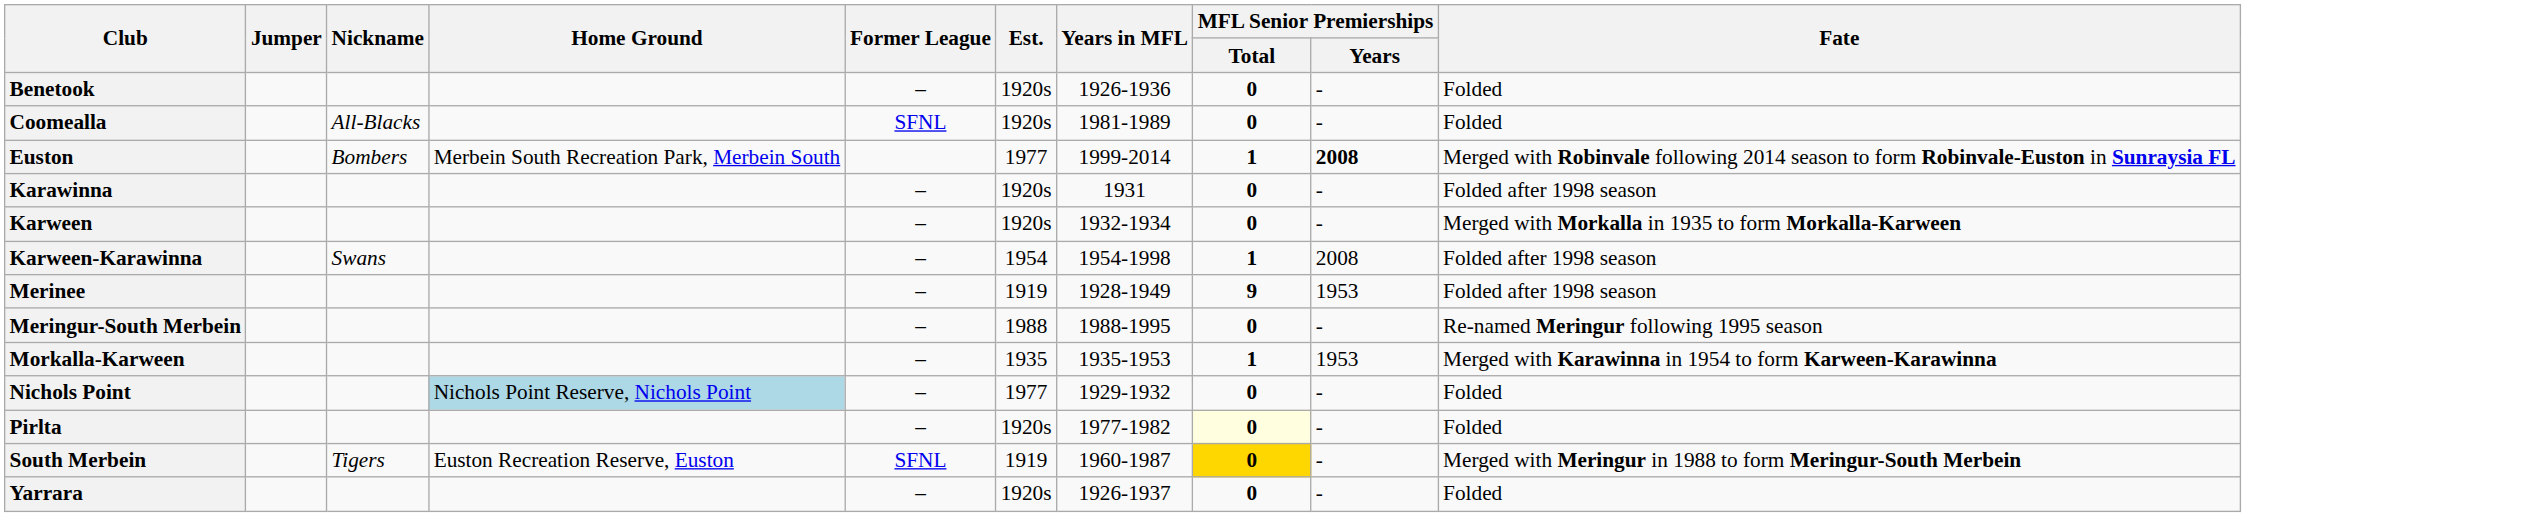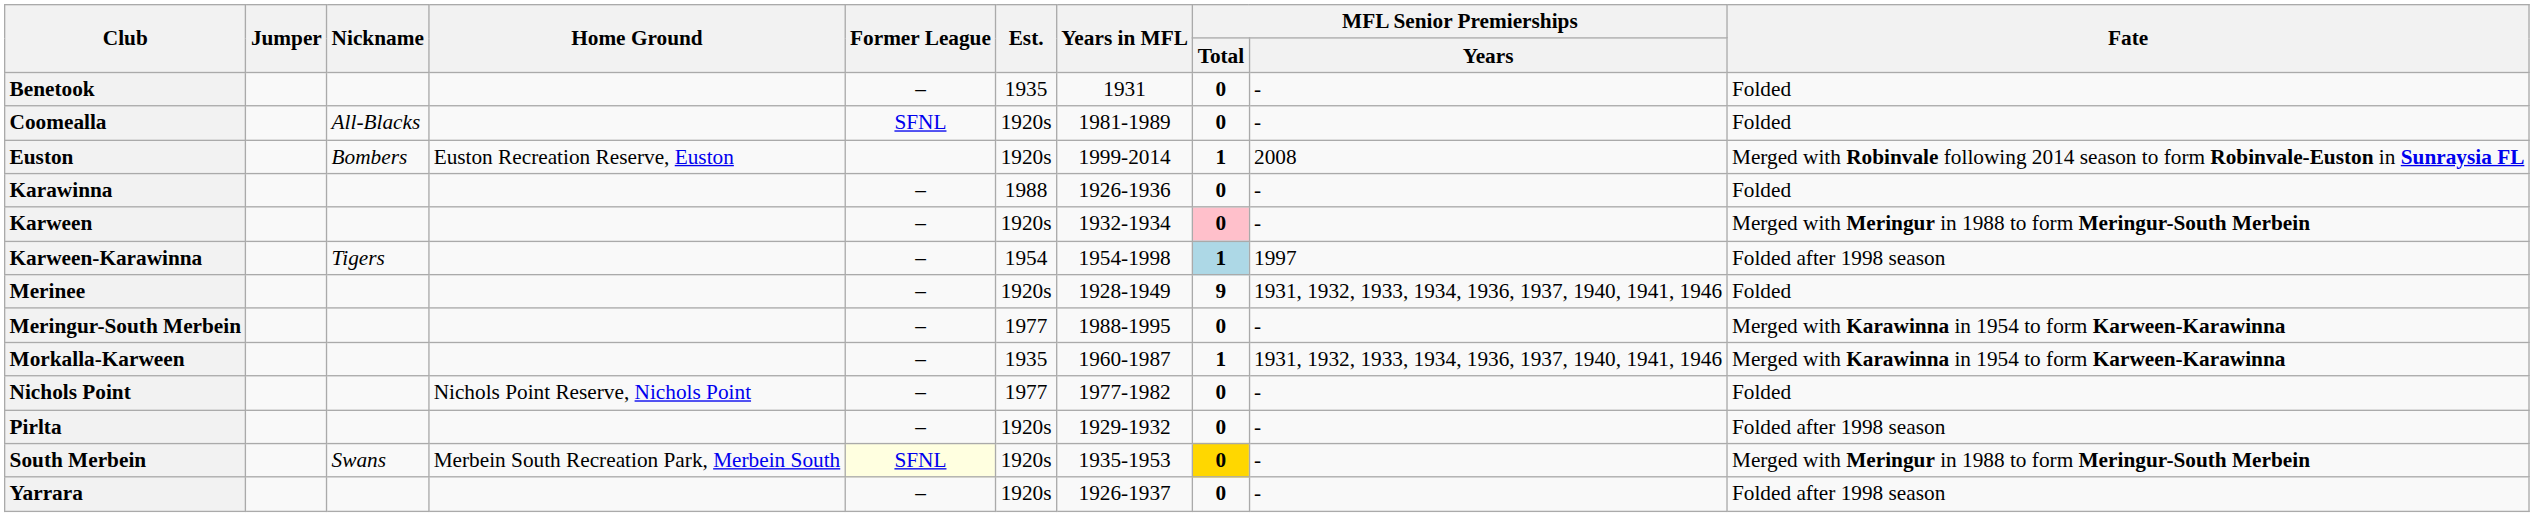Benetook | Est.: 1920s -> 1935
Benetook | Years in MFL: 1926-1936 -> 1931
Euston | Home Ground: Merbein South Recreation Park, Merbein South -> Euston Recreation Reserve, Euston
Euston | Est.: 1977 -> 1920s
Euston | MFL Senior Premierships / Years: bold -> normal
Karawinna | Est.: 1920s -> 1988
Karawinna | Years in MFL: 1931 -> 1926-1936
Karawinna | Fate: Folded after 1998 season -> Folded
Karween | MFL Senior Premierships / Total: no background -> pink background
Karween | Fate: Merged with Morkalla in 1935 to form Morkalla-Karween -> Merged with Meringur in 1988 to form Meringur-South Merbein
Karween-Karawinna | Nickname: Swans -> Tigers
Karween-Karawinna | MFL Senior Premierships / Total: no background -> lightblue background
Karween-Karawinna | MFL Senior Premierships / Years: 2008 -> 1997
Merinee | Est.: 1919 -> 1920s
Merinee | MFL Senior Premierships / Years: 1953 -> 1931, 1932, 1933, 1934, 1936, 1937, 1940, 1941, 1946
Merinee | Fate: Folded after 1998 season -> Folded
Meringur-South Merbein | Est.: 1988 -> 1977
Meringur-South Merbein | Fate: Re-named Meringur following 1995 season -> Merged with Karawinna in 1954 to form Karween-Karawinna
Morkalla-Karween | Years in MFL: 1935-1953 -> 1960-1987
Morkalla-Karween | MFL Senior Premierships / Years: 1953 -> 1931, 1932, 1933, 1934, 1936, 1937, 1940, 1941, 1946
Nichols Point | Home Ground: lightblue background -> no background
Nichols Point | Years in MFL: 1929-1932 -> 1977-1982
Pirlta | Years in MFL: 1977-1982 -> 1929-1932
Pirlta | MFL Senior Premierships / Total: lightyellow background -> no background
Pirlta | Fate: Folded -> Folded after 1998 season
South Merbein | Nickname: Tigers -> Swans
South Merbein | Home Ground: Euston Recreation Reserve, Euston -> Merbein South Recreation Park, Merbein South
South Merbein | Former League: no background -> lightyellow background
South Merbein | Est.: 1919 -> 1920s
South Merbein | Years in MFL: 1960-1987 -> 1935-1953
Yarrara | Fate: Folded -> Folded after 1998 season
